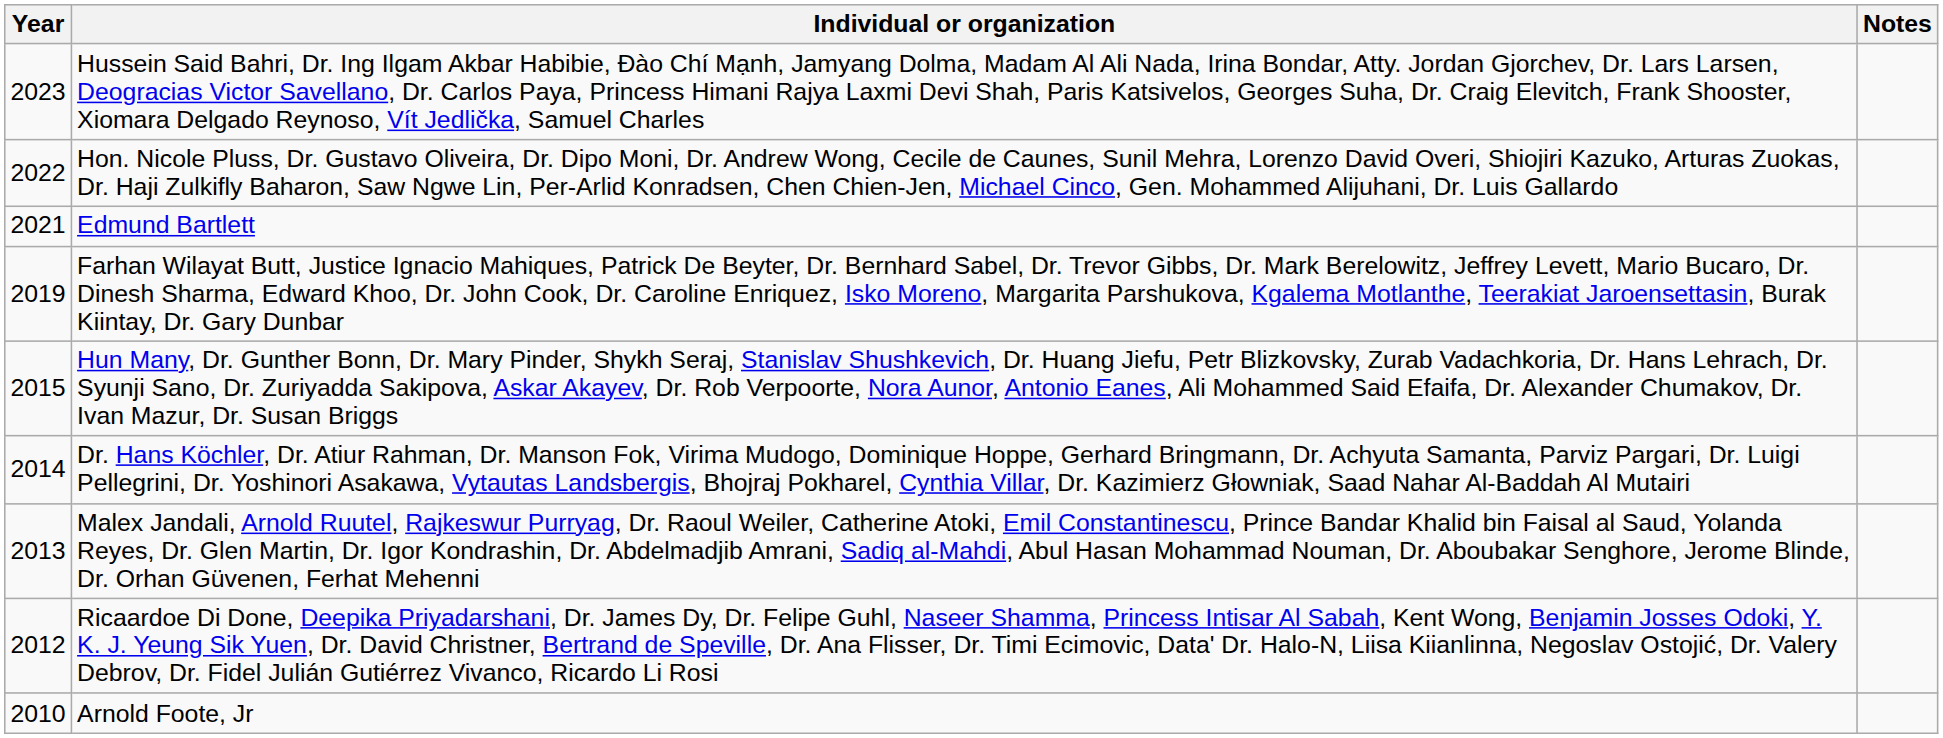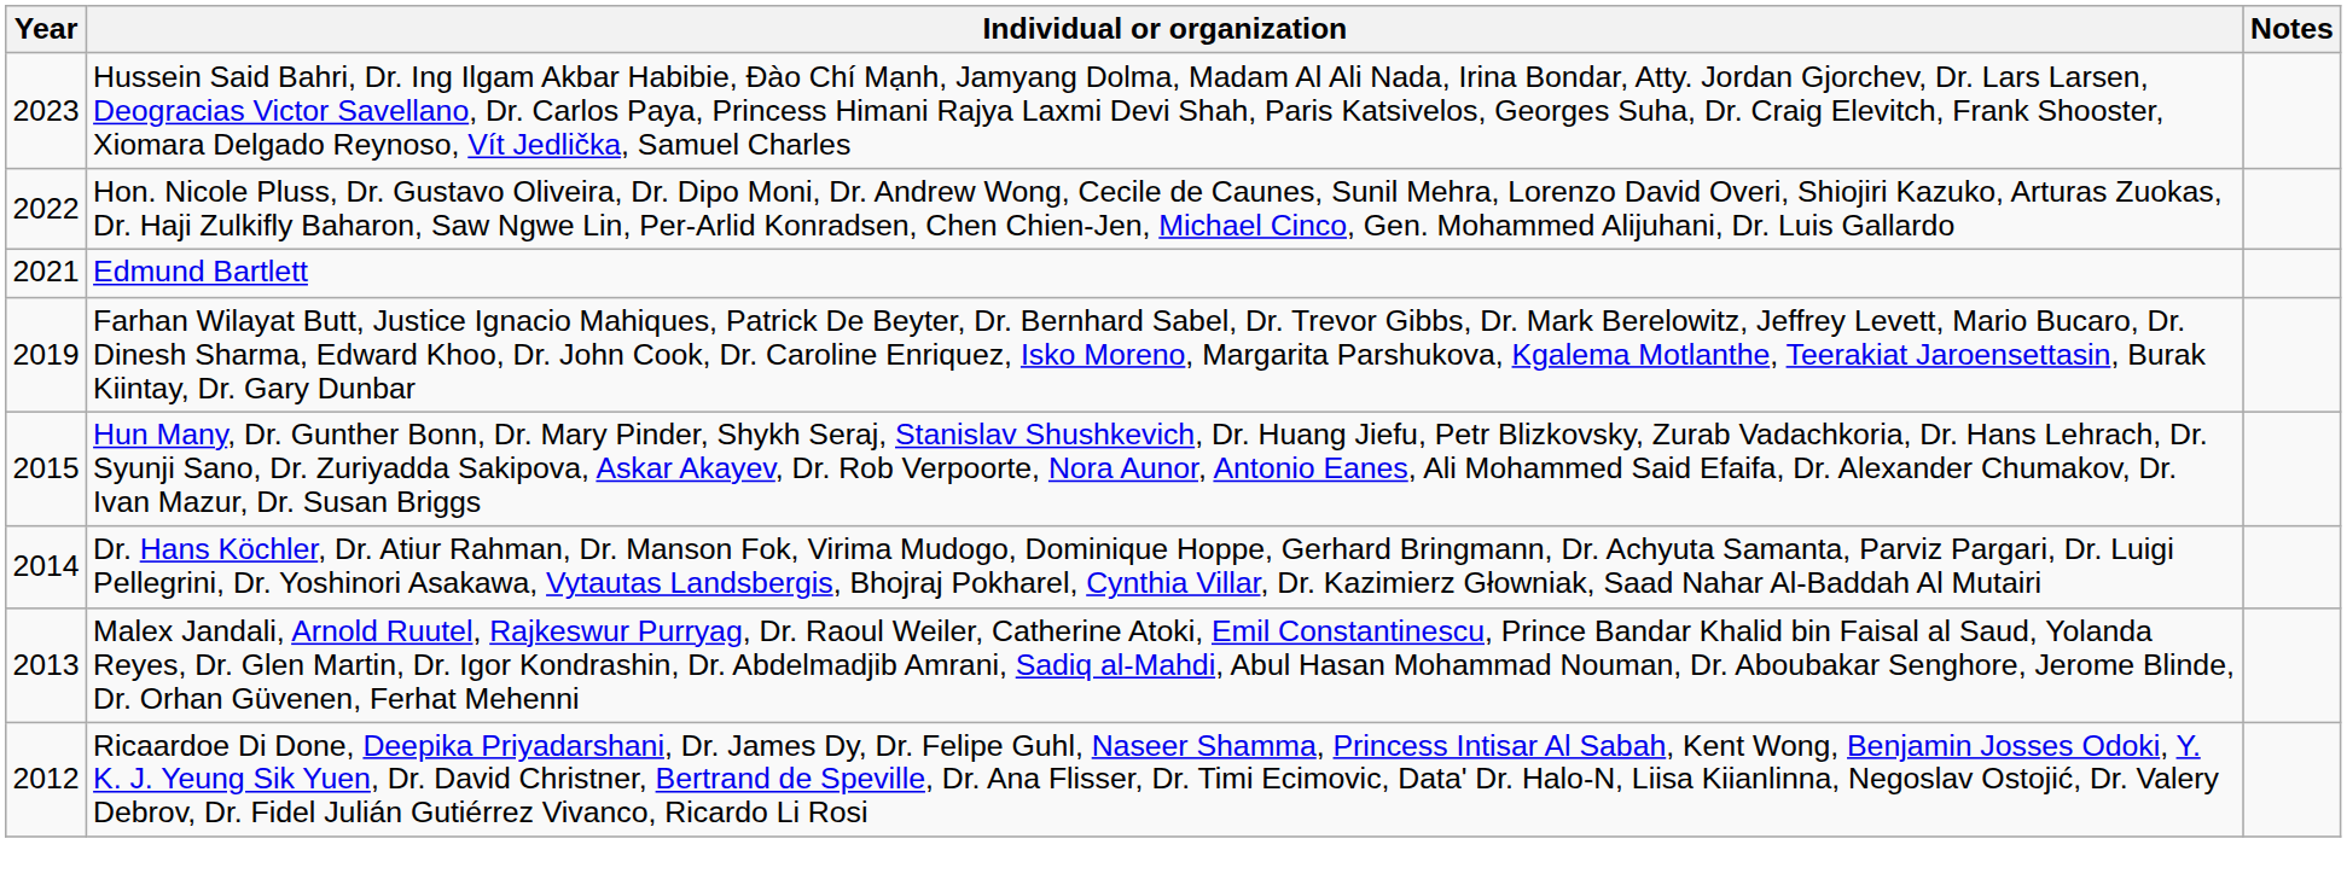- row: 2010 | Arnold Foote, Jr
